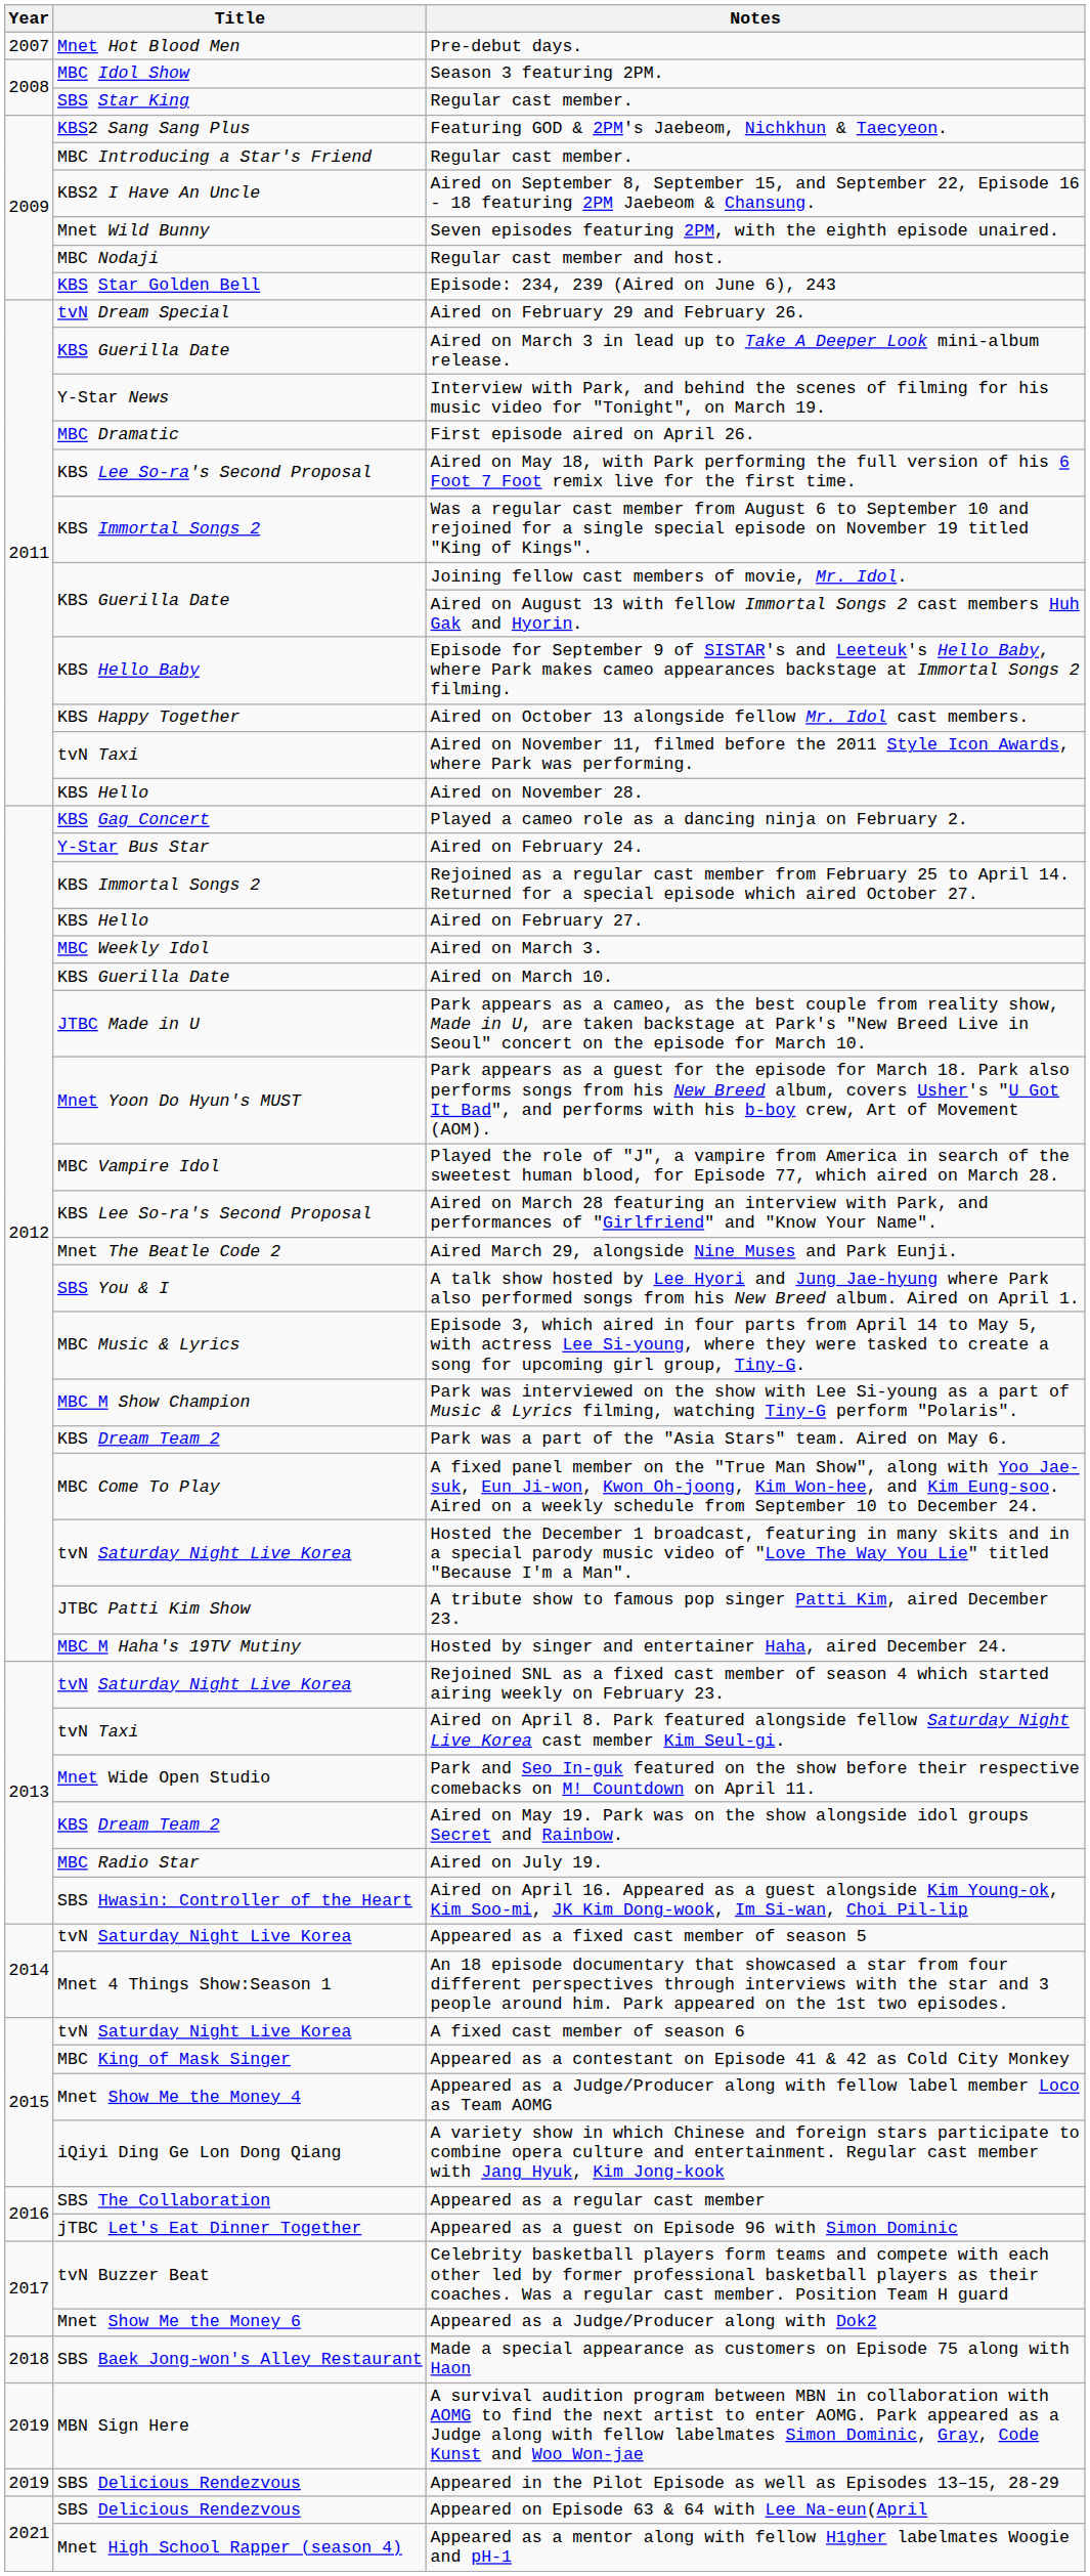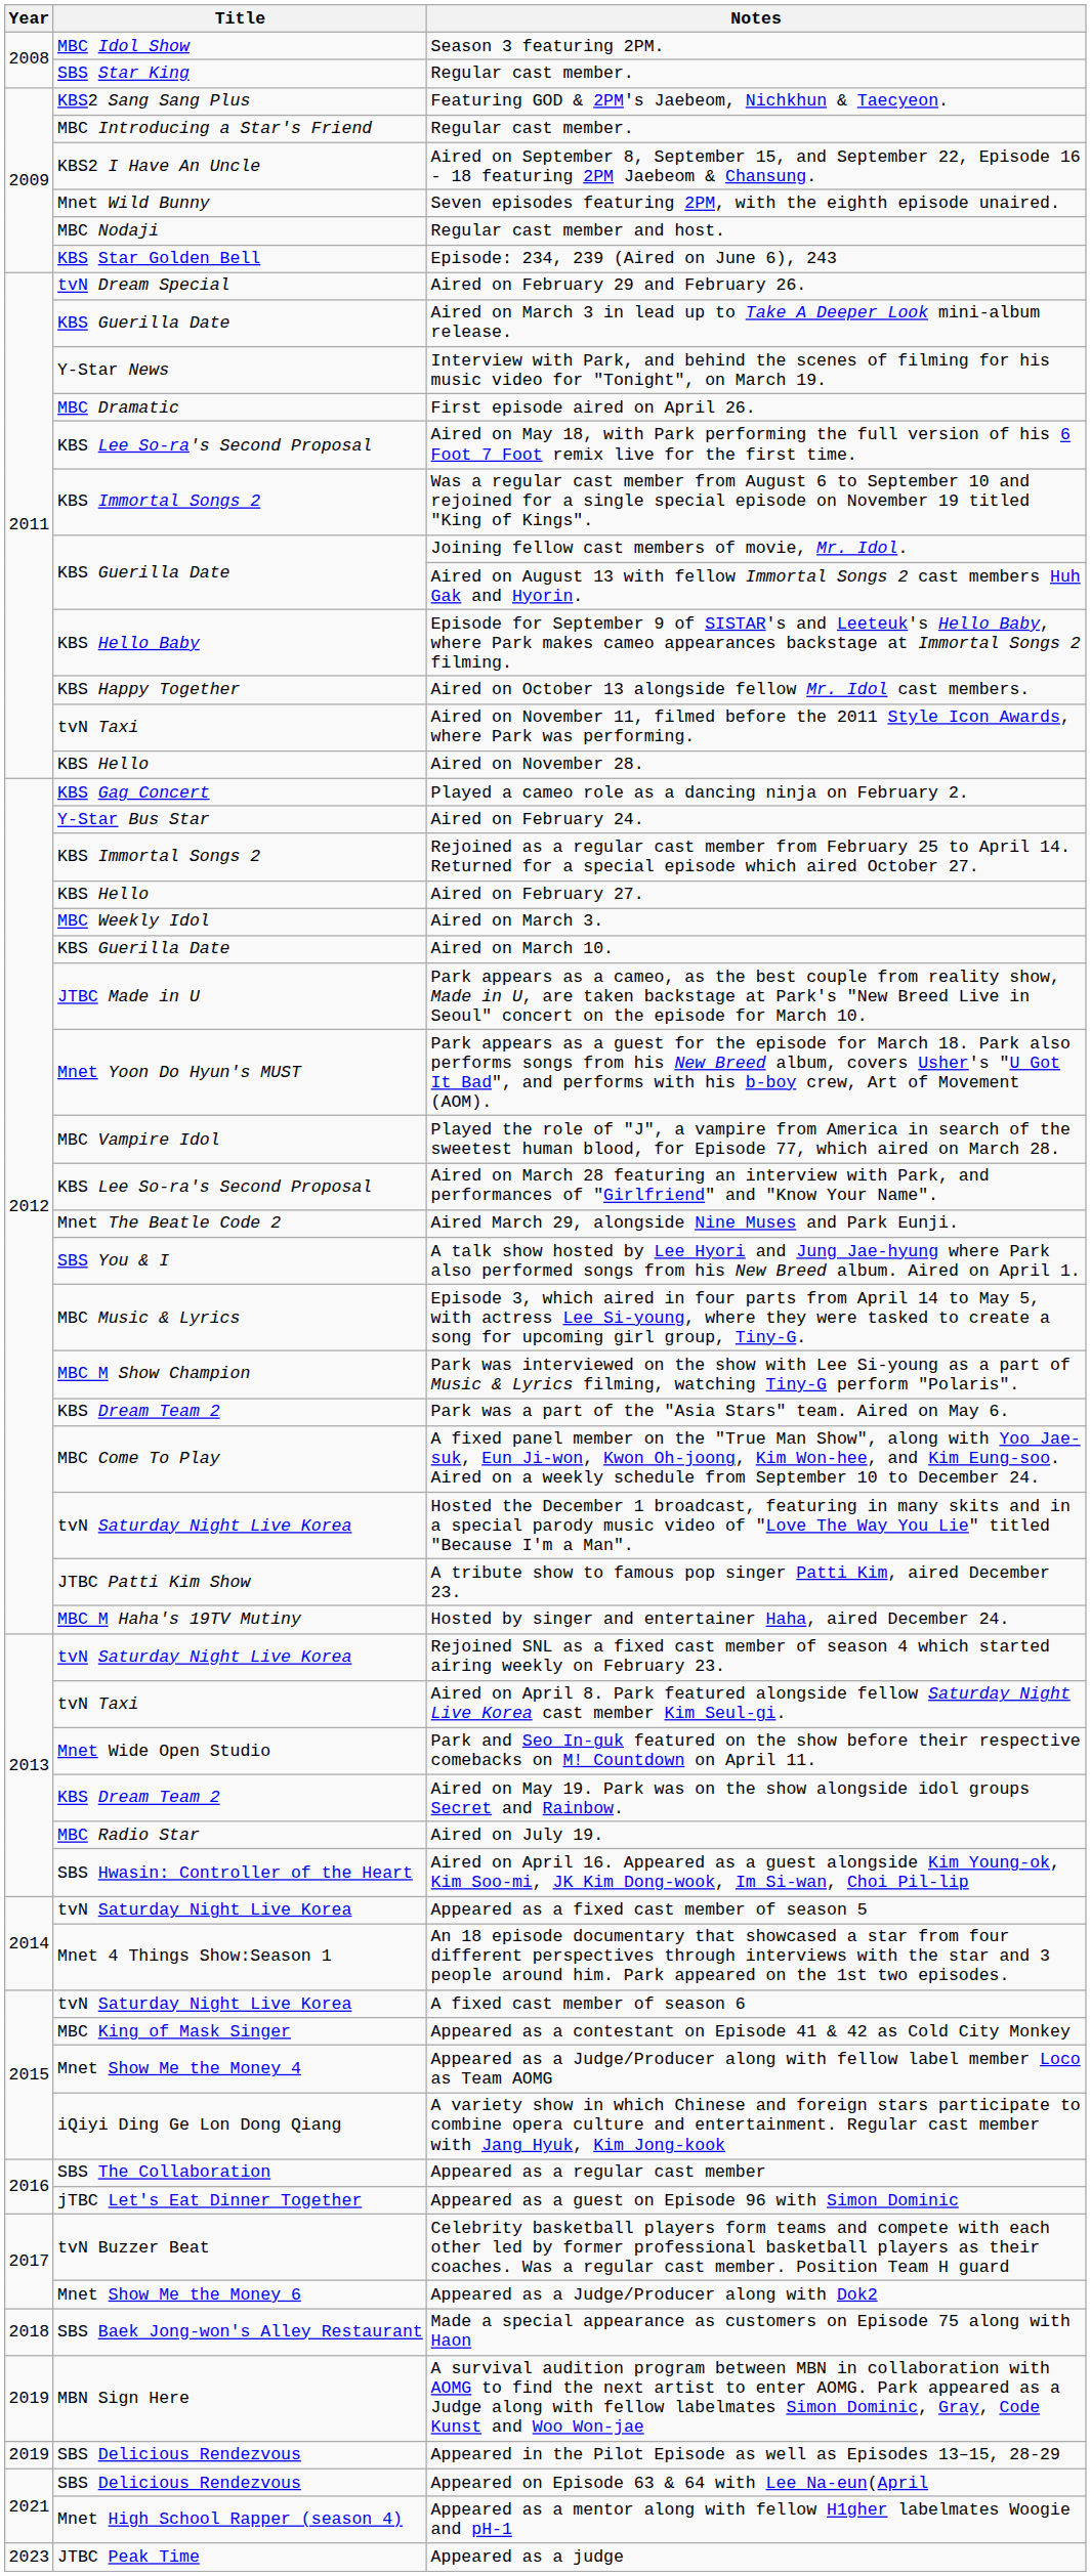- row: 2007 | Mnet Hot Blood Men | Pre-debut days.
+ row: 2023 | JTBC Peak Time | Appeared as a judge
